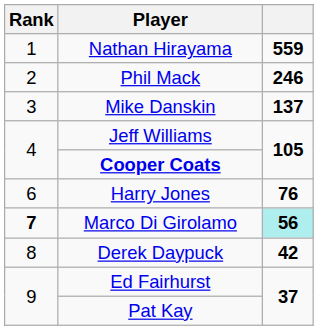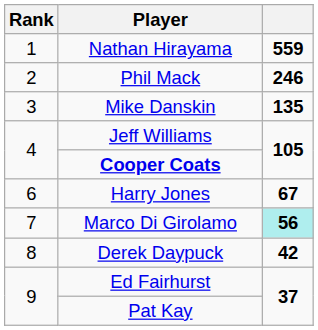Mike Danskin | column 3: 137 -> 135
Harry Jones | column 3: 76 -> 67
Marco Di Girolamo | Rank: bold -> normal
